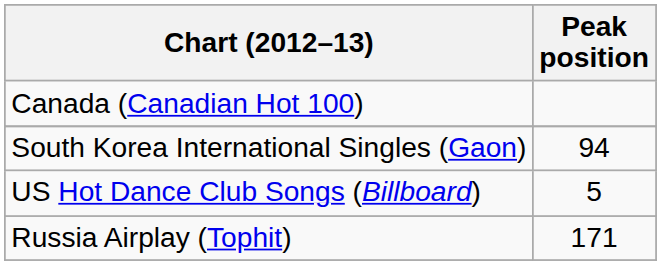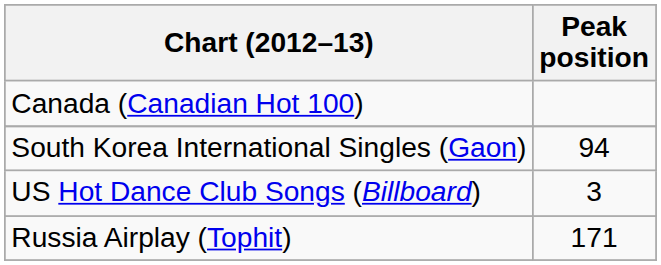US Hot Dance Club Songs (Billboard) | Peak position: 5 -> 3
